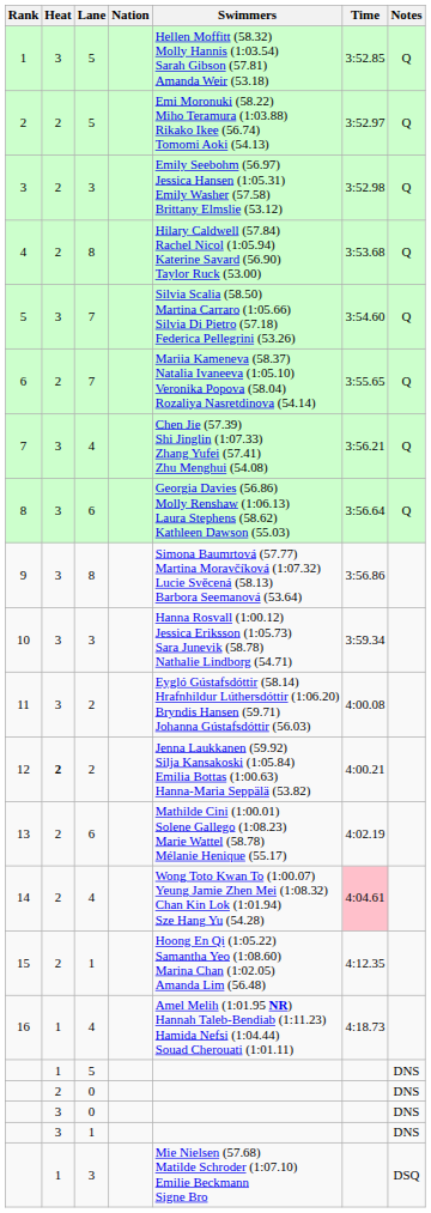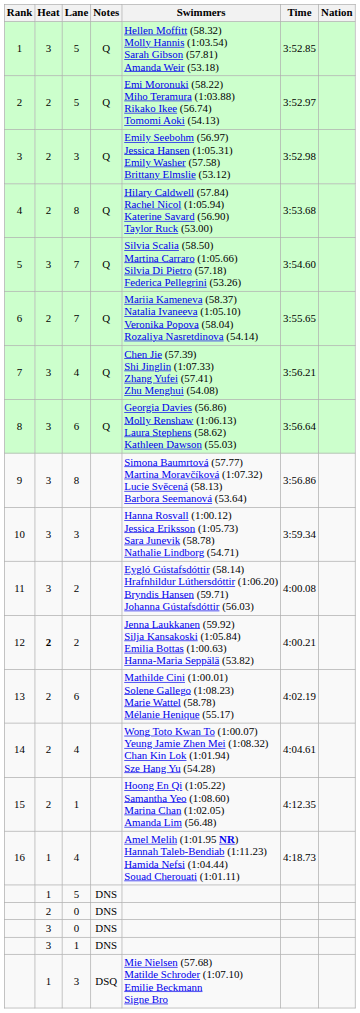columns swapped: Nation <-> Notes
14 | Time: pink background -> no background
